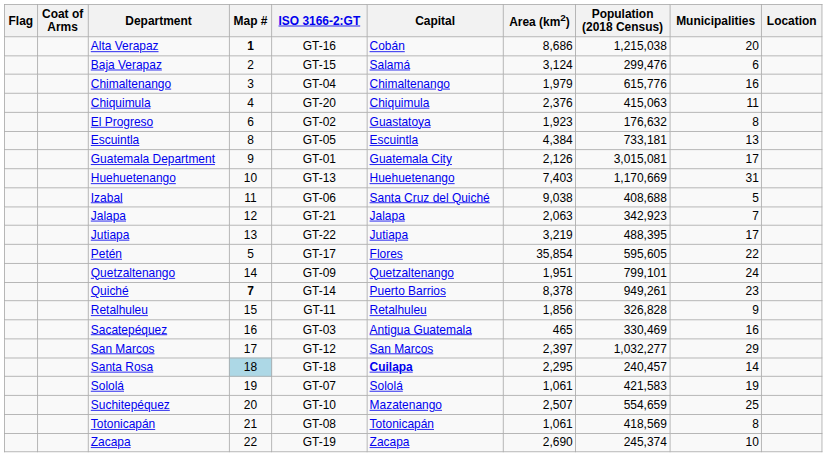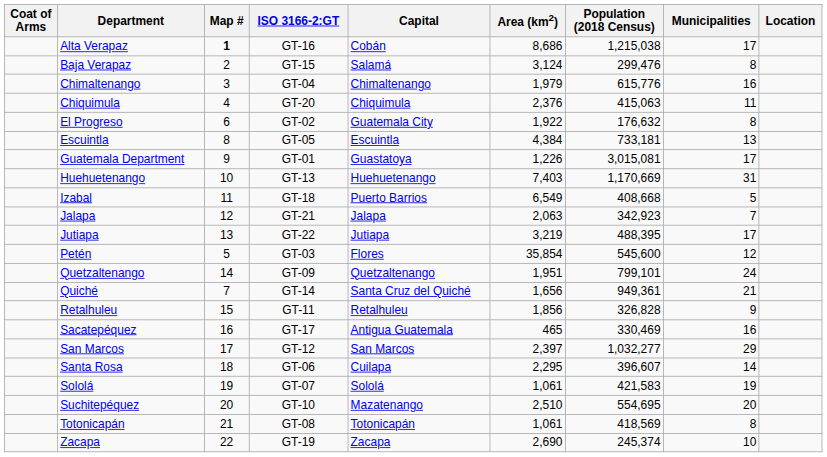- column: Flag
Alta Verapaz | Municipalities: 20 -> 17
Baja Verapaz | Municipalities: 6 -> 8
El Progreso | Capital: Guastatoya -> Guatemala City
El Progreso | Area (km2): 1,923 -> 1,922
Guatemala Department | Capital: Guatemala City -> Guastatoya
Guatemala Department | Area (km2): 2,126 -> 1,226
Izabal | ISO 3166-2:GT: GT-06 -> GT-18
Izabal | Capital: Santa Cruz del Quiché -> Puerto Barrios
Izabal | Area (km2): 9,038 -> 6,549
Izabal | Population (2018 Census): 408,688 -> 408,668
Petén | ISO 3166-2:GT: GT-17 -> GT-03
Petén | Population (2018 Census): 595,605 -> 545,600
Petén | Municipalities: 22 -> 12
Quiché | Map #: bold -> normal
Quiché | Capital: Puerto Barrios -> Santa Cruz del Quiché
Quiché | Area (km2): 8,378 -> 1,656
Quiché | Population (2018 Census): 949,261 -> 949,361
Quiché | Municipalities: 23 -> 21
Sacatepéquez | ISO 3166-2:GT: GT-03 -> GT-17
Santa Rosa | Map #: lightblue background -> no background
Santa Rosa | ISO 3166-2:GT: GT-18 -> GT-06
Santa Rosa | Capital: bold -> normal
Santa Rosa | Population (2018 Census): 240,457 -> 396,607
Suchitepéquez | Area (km2): 2,507 -> 2,510
Suchitepéquez | Population (2018 Census): 554,659 -> 554,695
Suchitepéquez | Municipalities: 25 -> 20
